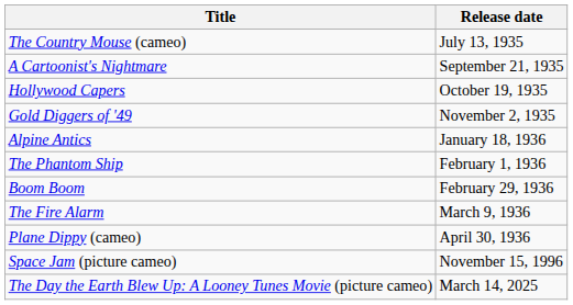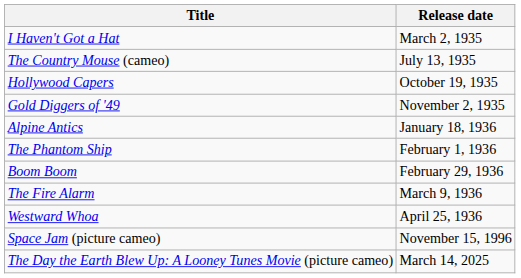+ row: I Haven't Got a Hat | March 2, 1935
- row: A Cartoonist's Nightmare | September 21, 1935
+ row: Westward Whoa | April 25, 1936
- row: Plane Dippy (cameo) | April 30, 1936
